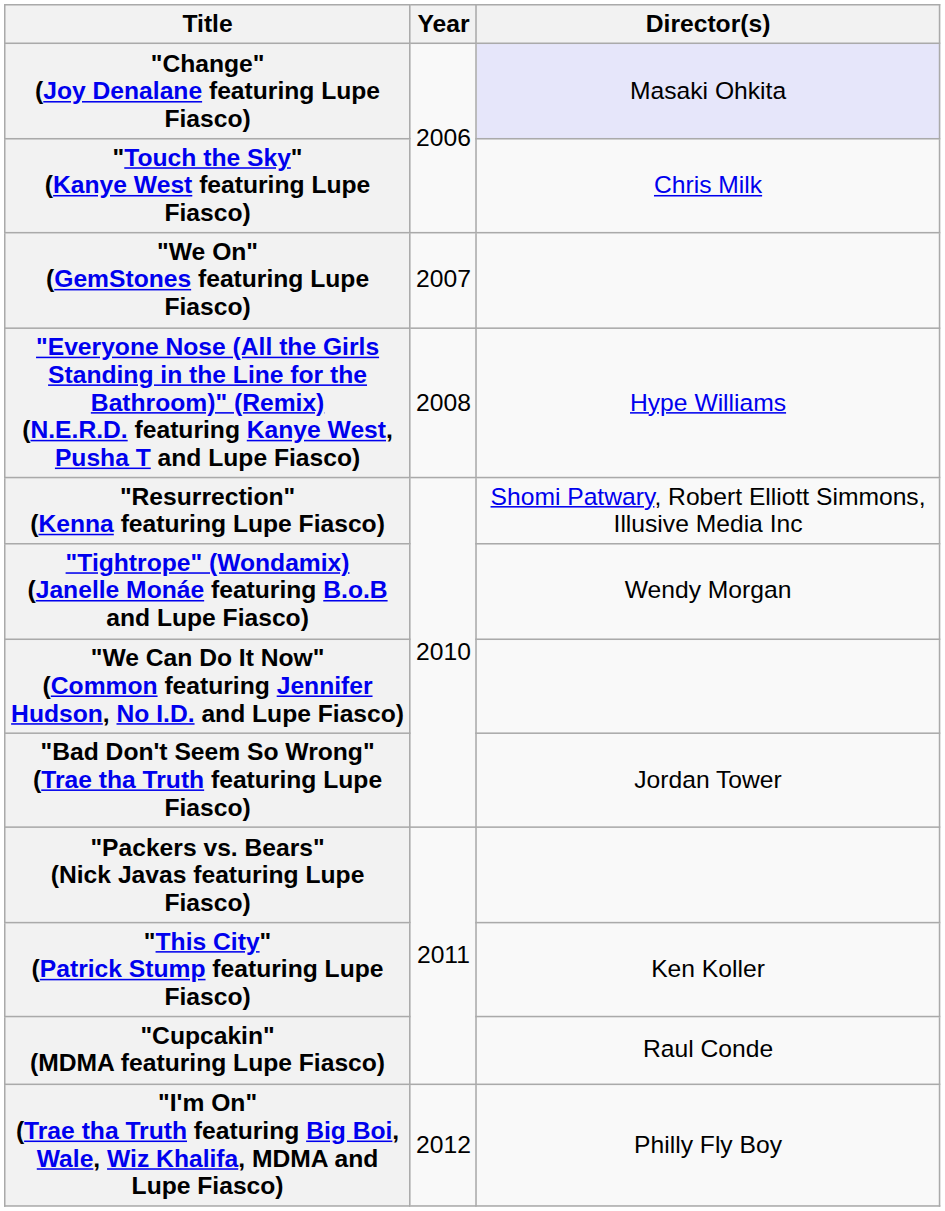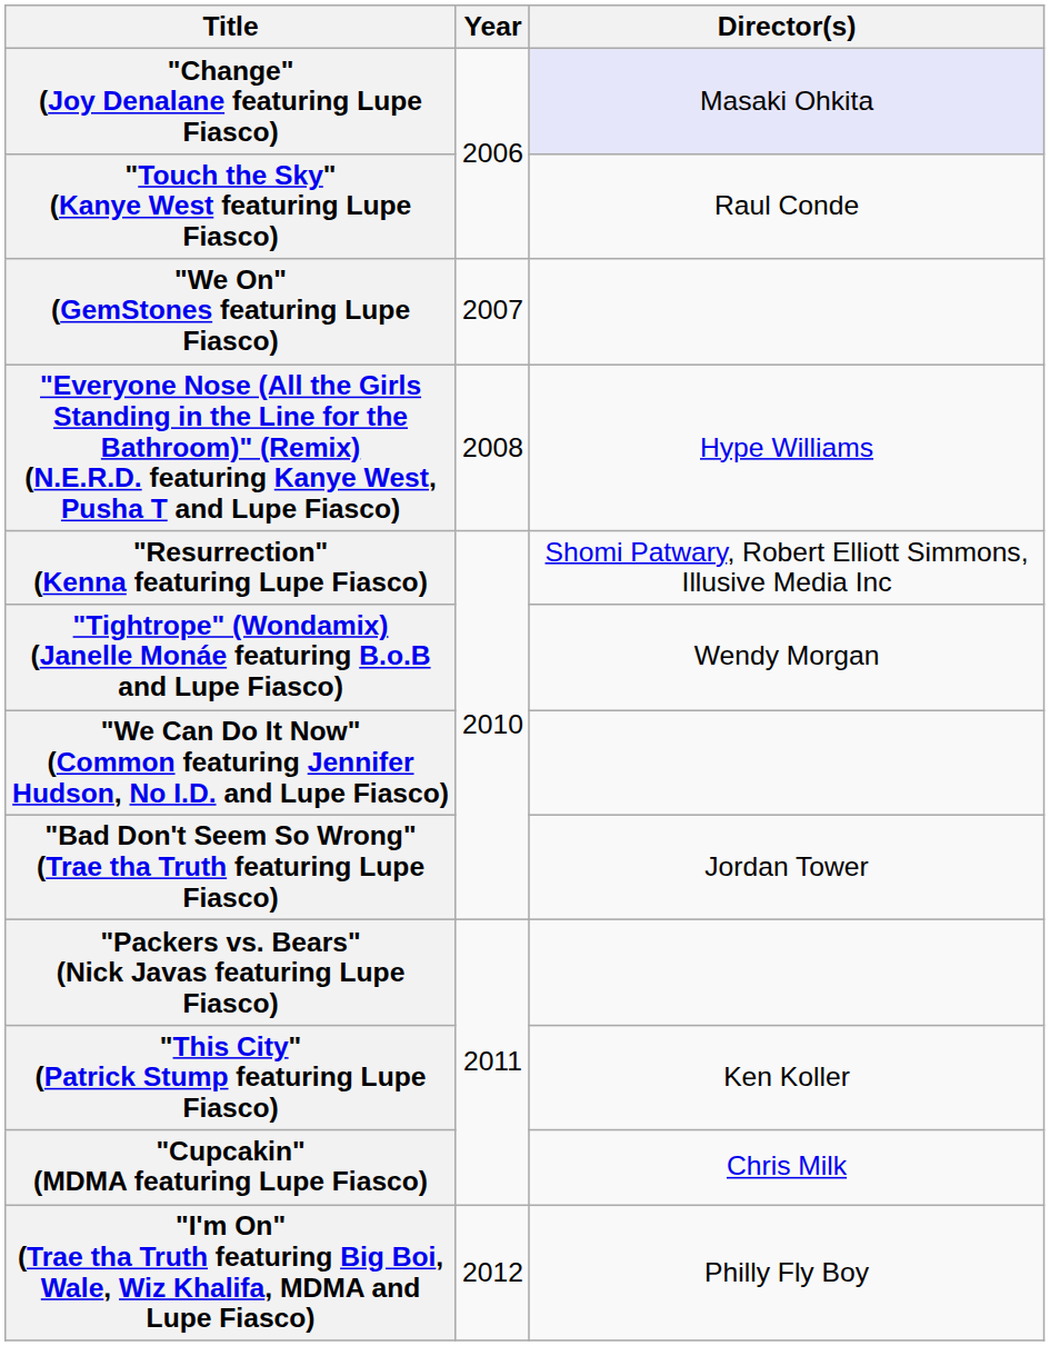"Touch the Sky" (Kanye West featuring Lupe Fiasco) | Director(s): Chris Milk -> Raul Conde
"Cupcakin" (MDMA featuring Lupe Fiasco) | Director(s): Raul Conde -> Chris Milk
